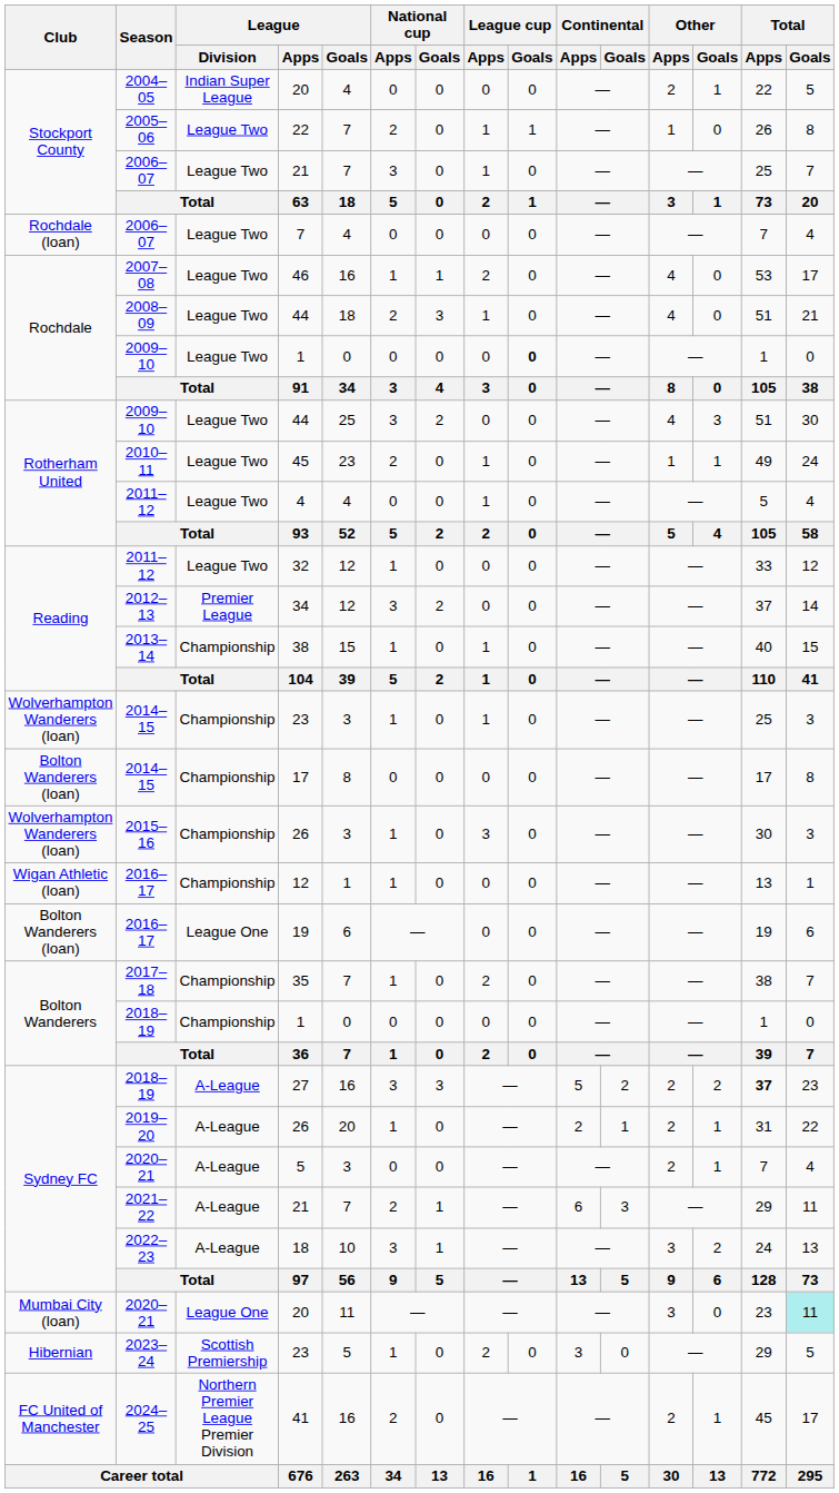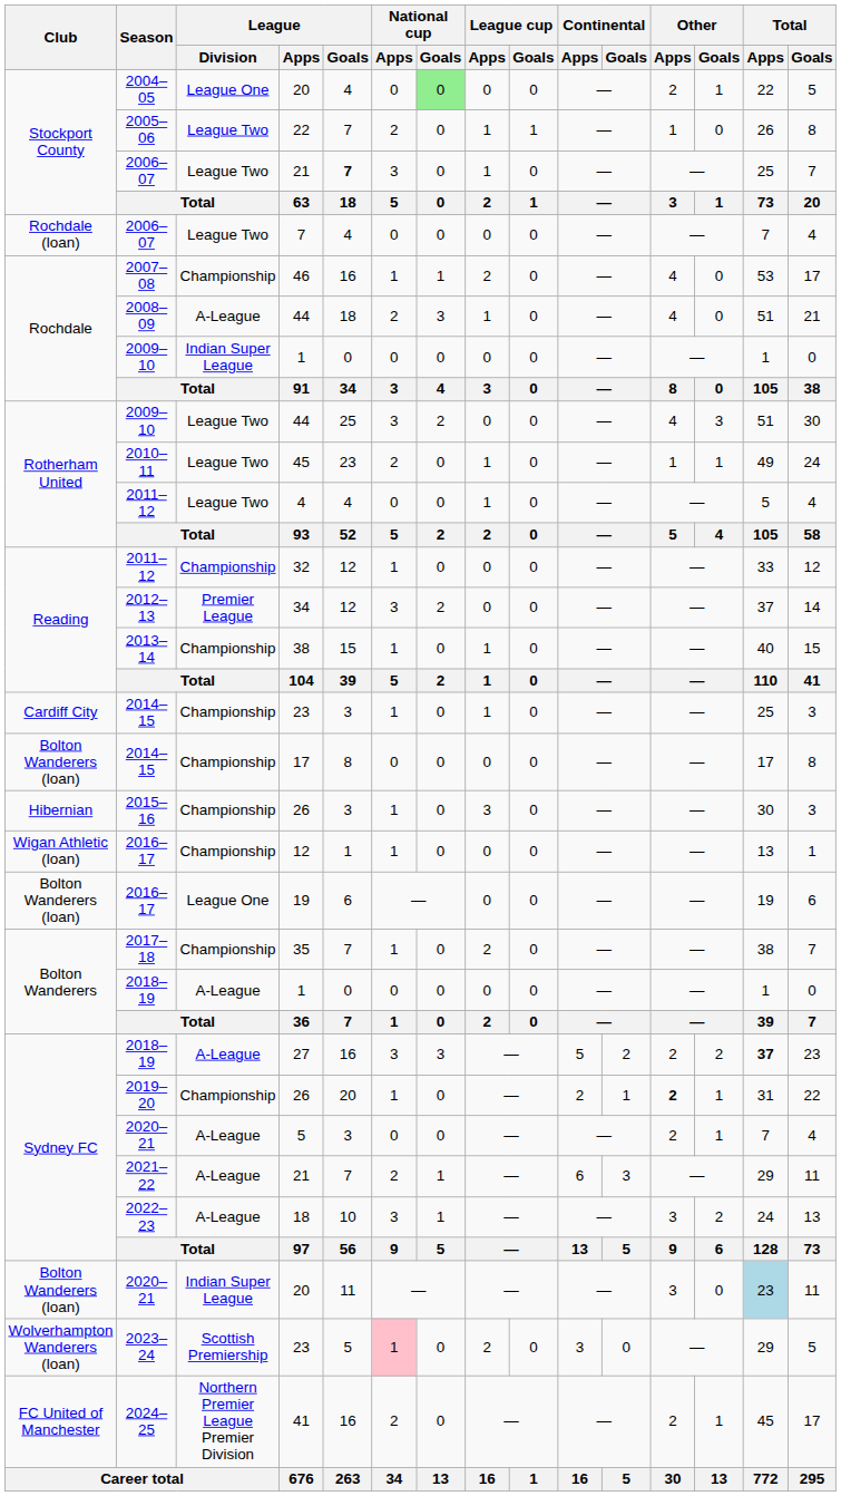2004–05 / 20 | League / Division: Indian Super League -> League One
2004–05 / 20 | National cup / Goals: no background -> lightgreen background
2006–07 / 21 | League / Goals: normal -> bold
46 | League / Division: League Two -> Championship
2008–09 / 44 | League / Division: League Two -> A-League
2009–10 / 1 | League / Division: League Two -> Indian Super League
2009–10 / 1 | League cup / Goals: bold -> normal
32 | League / Division: League Two -> Championship
2014–15 / 23 | Club: Wolverhampton Wanderers (loan) -> Cardiff City
2015–16 / 26 | Club: Wolverhampton Wanderers (loan) -> Hibernian
2018–19 / 1 | League / Division: Championship -> A-League
2019–20 / 26 | League / Division: A-League -> Championship
2019–20 / 26 | Other / Apps: normal -> bold
2020–21 / 20 | Club: Mumbai City (loan) -> Bolton Wanderers (loan)
2020–21 / 20 | League / Division: League One -> Indian Super League
2020–21 / 20 | Total / Apps: no background -> lightblue background
2020–21 / 20 | Total / Goals: paleturquoise background -> no background
2023–24 / 23 | Club: Hibernian -> Wolverhampton Wanderers (loan)
2023–24 / 23 | National cup / Apps: no background -> pink background
